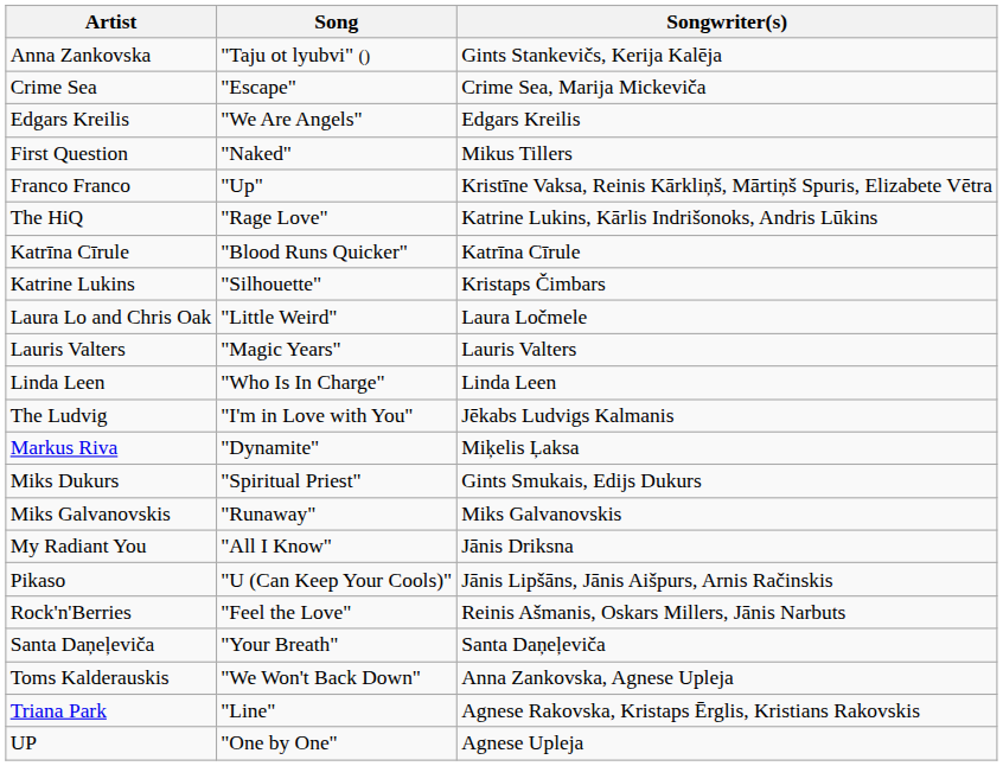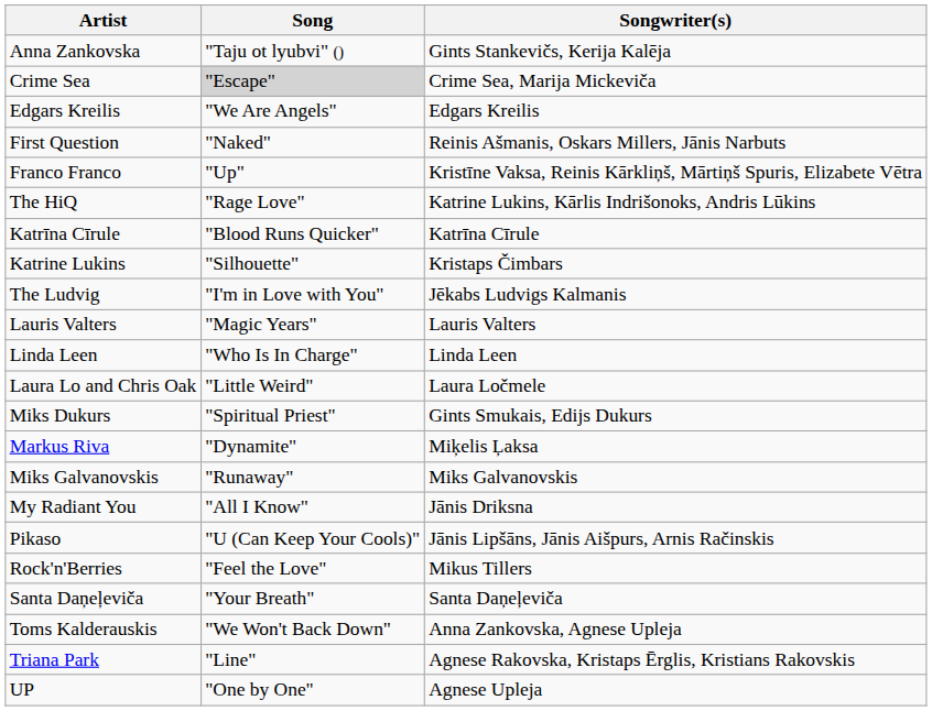Crime Sea | Song: no background -> lightgrey background
First Question | Songwriter(s): Mikus Tillers -> Reinis Ašmanis, Oskars Millers, Jānis Narbuts
rows swapped: Laura Lo and Chris Oak <-> The Ludvig
rows swapped: Markus Riva <-> Miks Dukurs
Rock'n'Berries | Songwriter(s): Reinis Ašmanis, Oskars Millers, Jānis Narbuts -> Mikus Tillers
